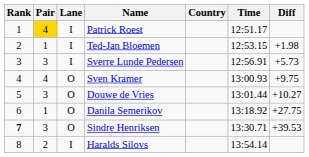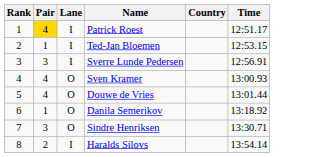- column: Diff | +1.98 | +5.73 | +9.75 | +10.27 | +27.75 | +39.53
Douwe de Vries | Pair: 3 -> 4
Sindre Henriksen | Rank: bold -> normal
